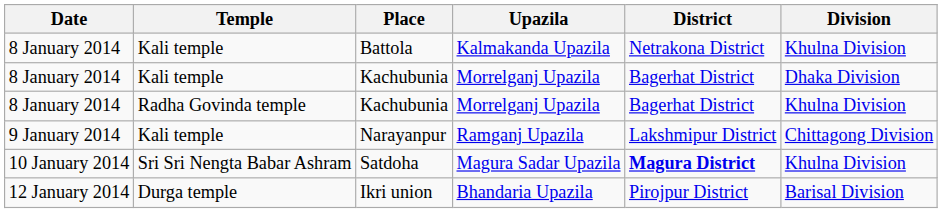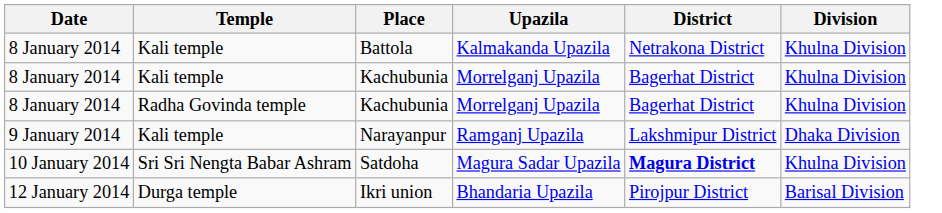Kali temple / Kachubunia | Division: Dhaka Division -> Khulna Division
Narayanpur | Division: Chittagong Division -> Dhaka Division
